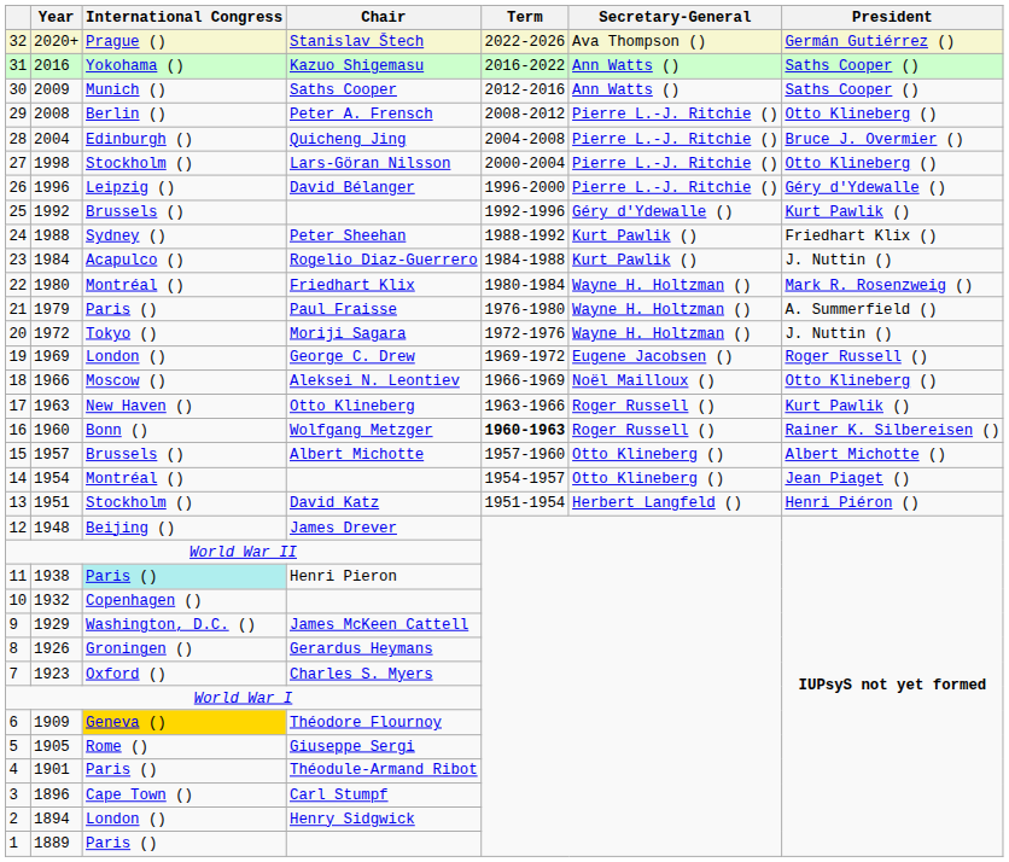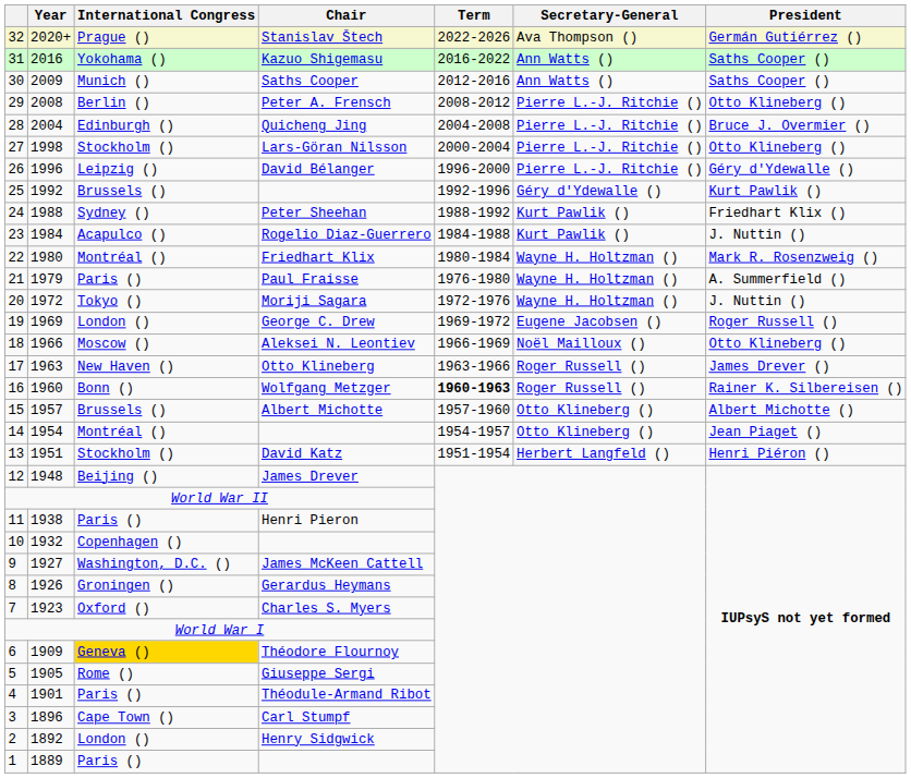Otto Klineberg | President: Kurt Pawlik () -> James Drever ()
Henri Pieron | International Congress: paleturquoise background -> no background
James McKeen Cattell | Year: 1929 -> 1927
Henry Sidgwick | Year: 1894 -> 1892
